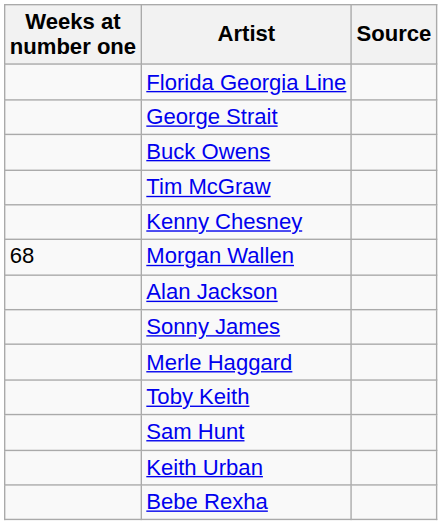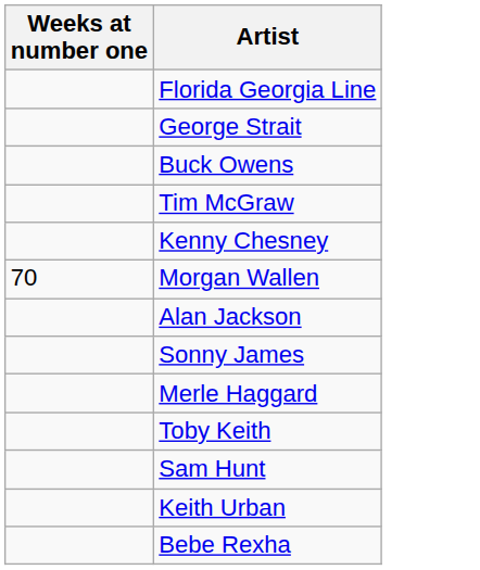- column: Source
Morgan Wallen | Weeks at number one: 68 -> 70
